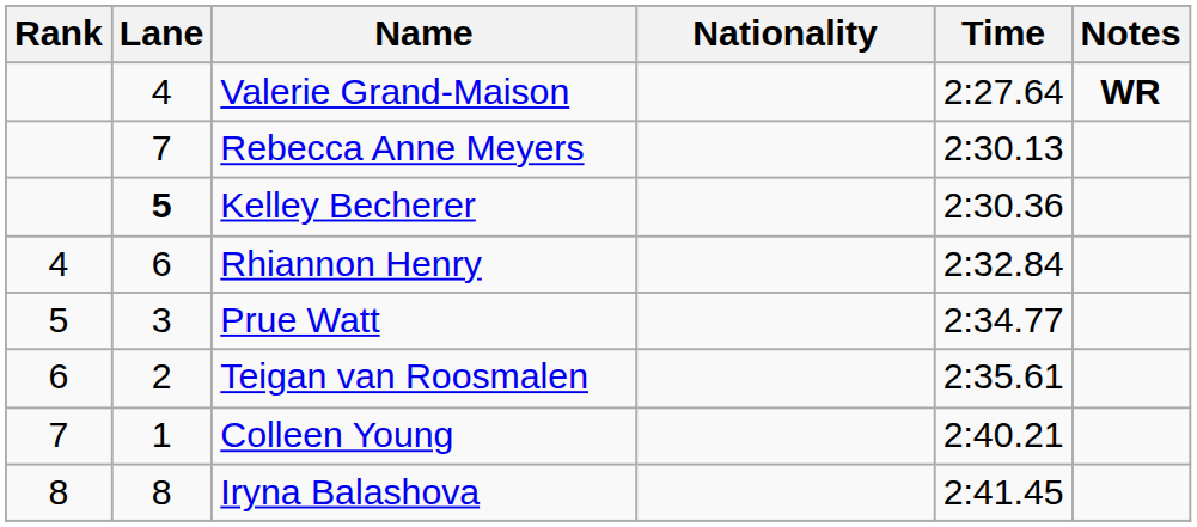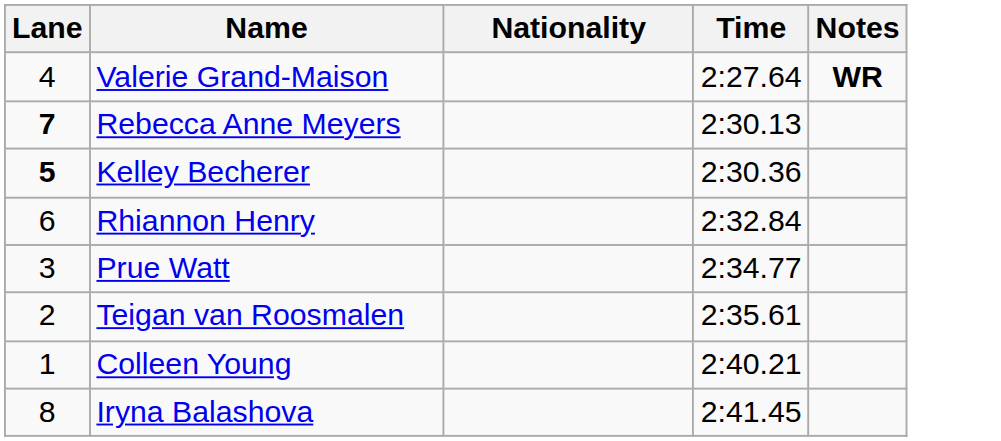- column: Rank | 4 | 5 | 6 | 7 | 8
Rebecca Anne Meyers | Lane: normal -> bold
